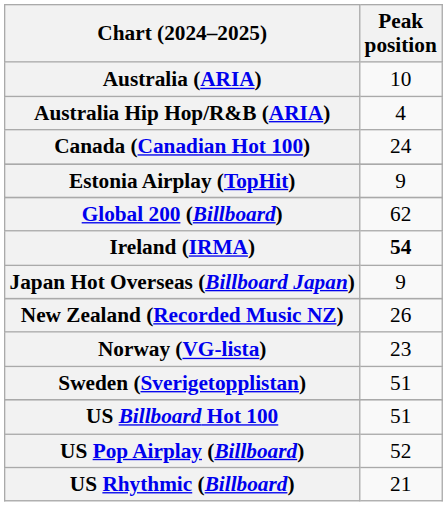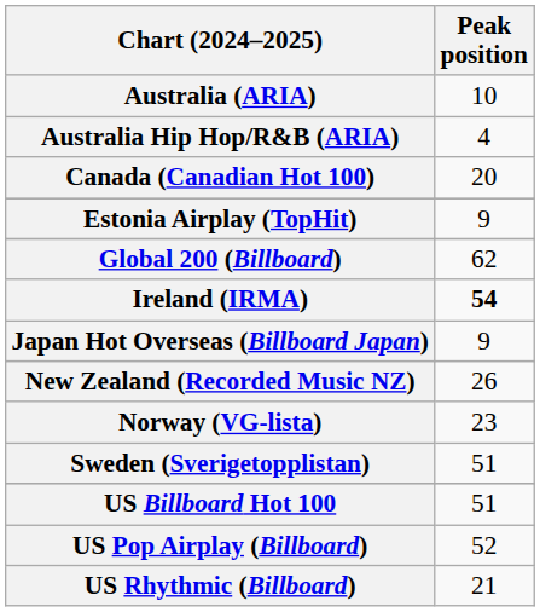Canada (Canadian Hot 100) | Peak position: 24 -> 20
